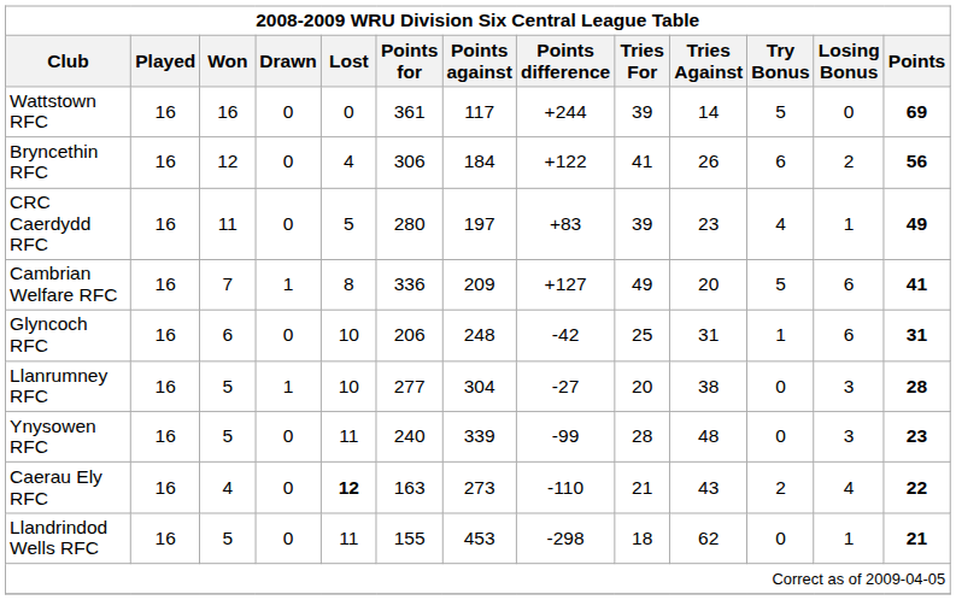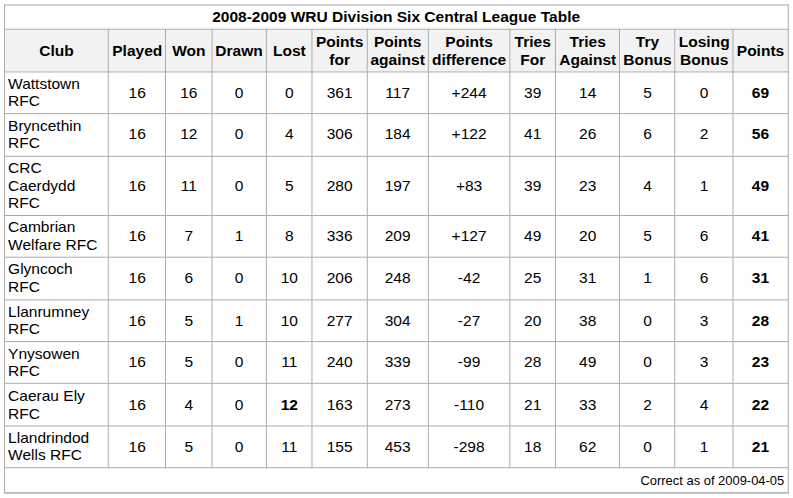Ynysowen RFC | Tries Against: 48 -> 49
Caerau Ely RFC | Tries Against: 43 -> 33
